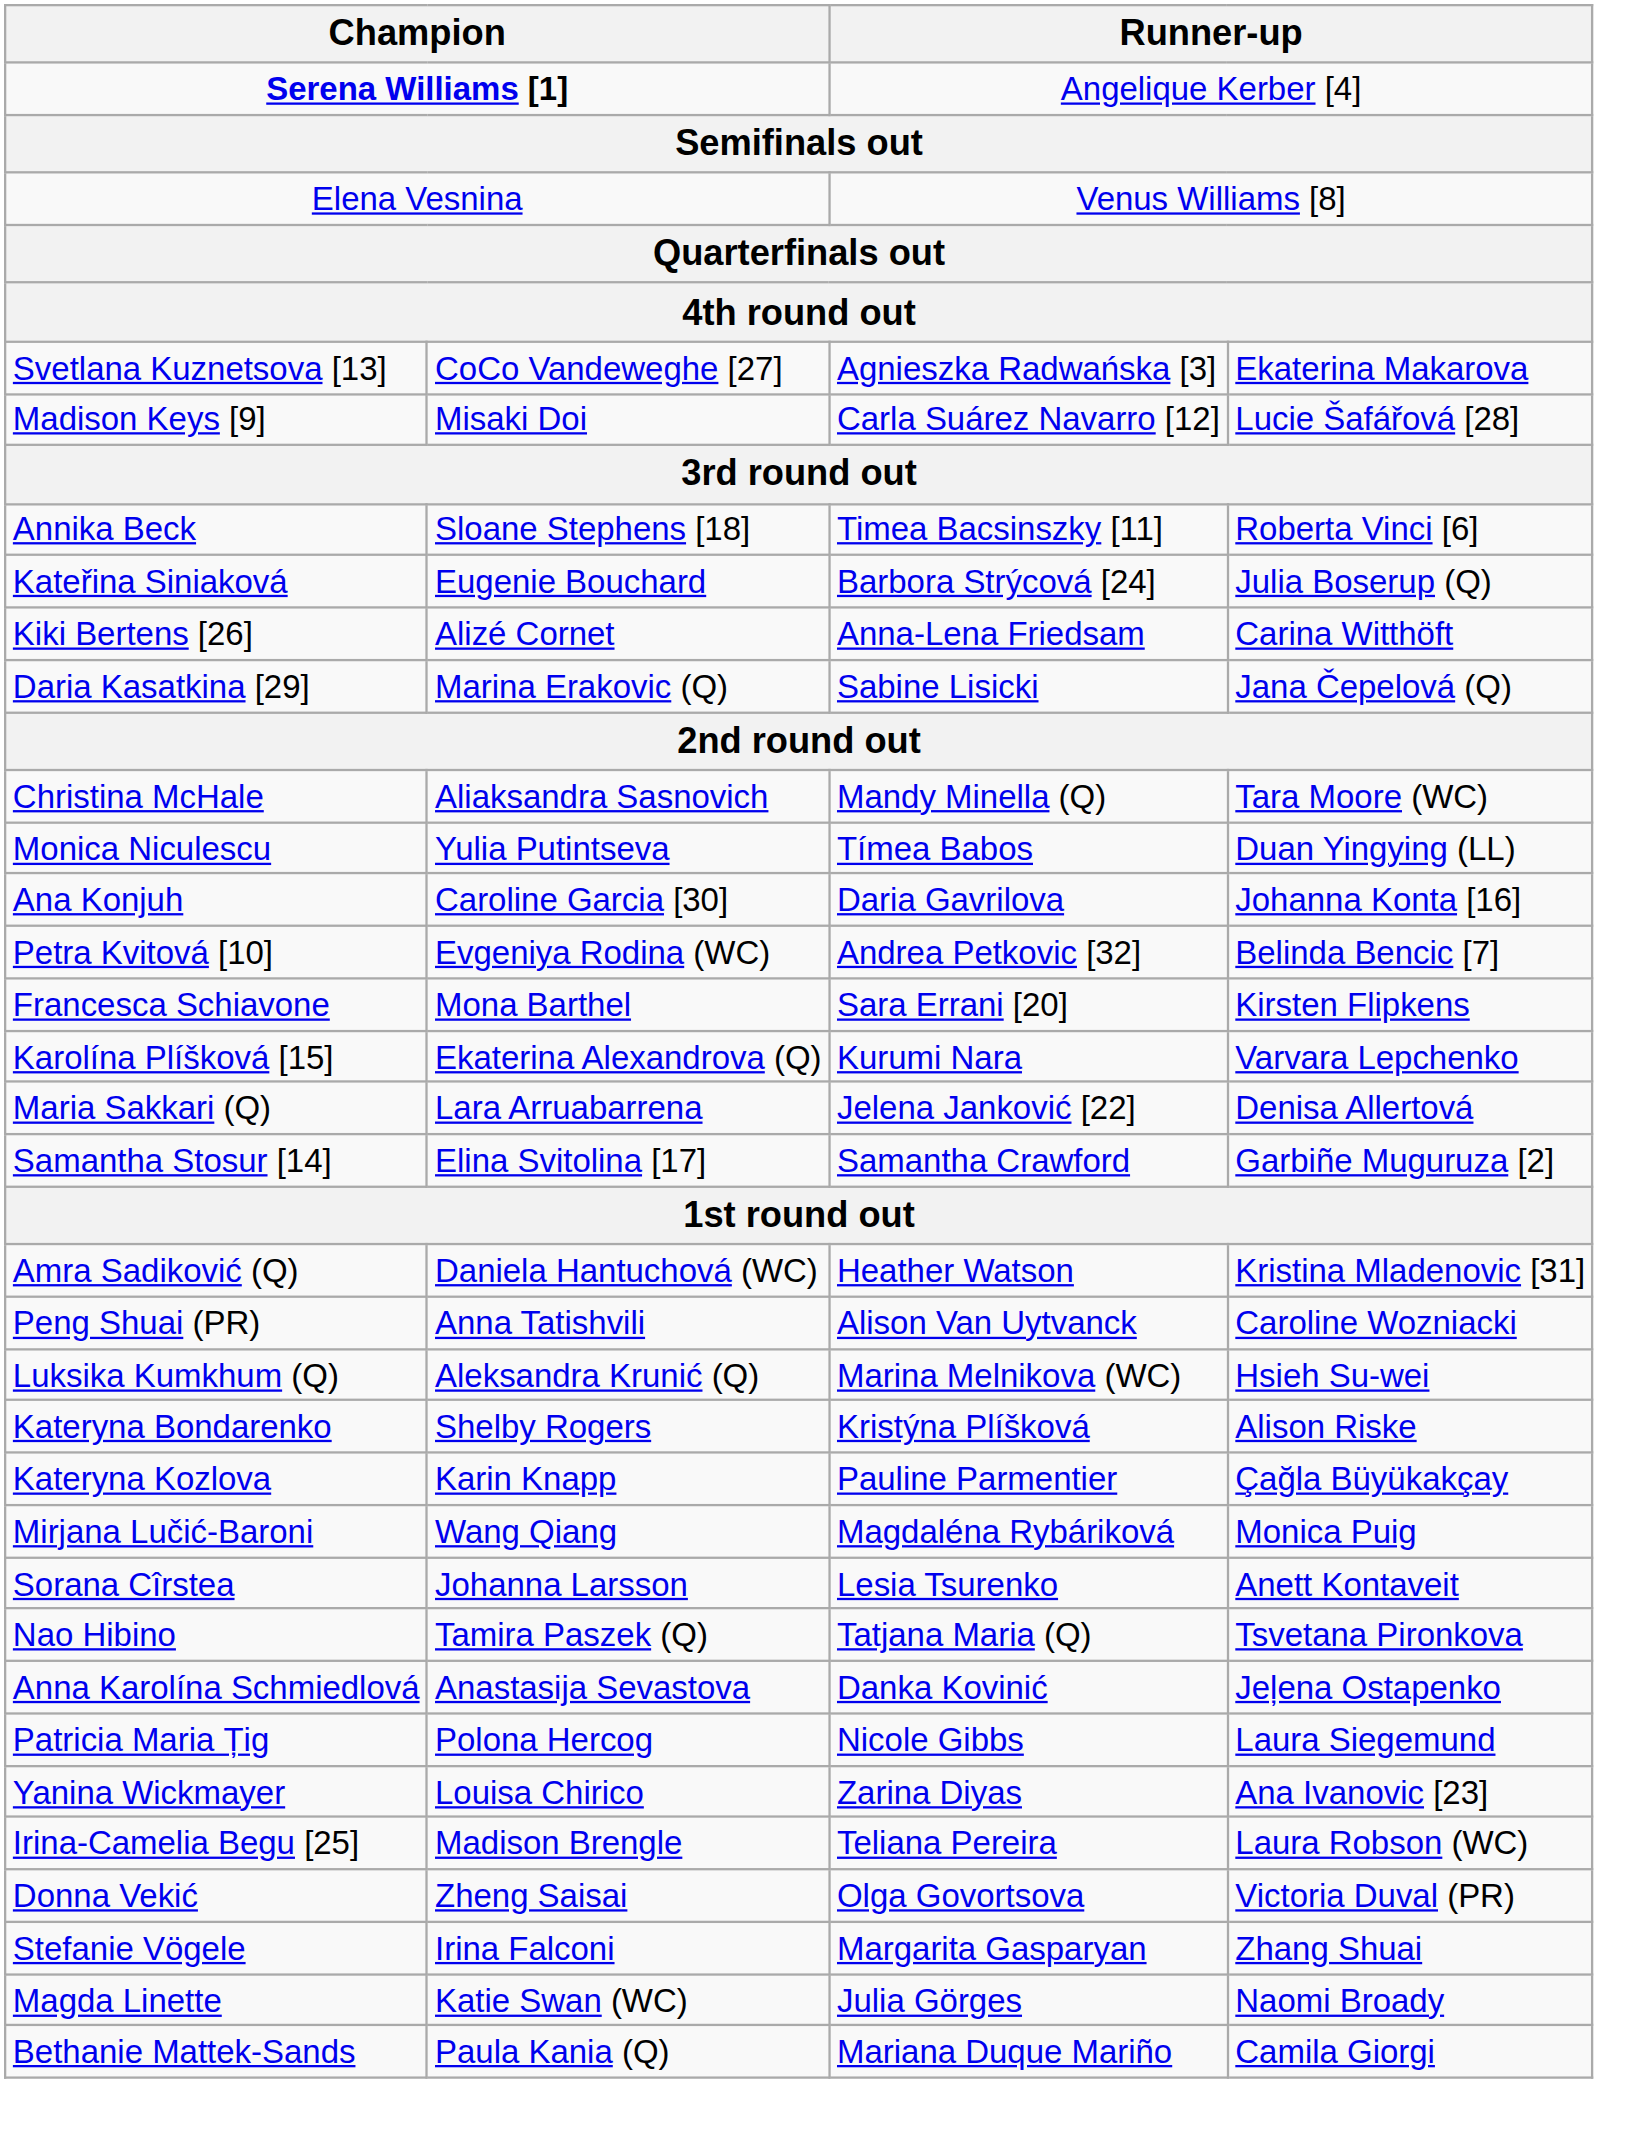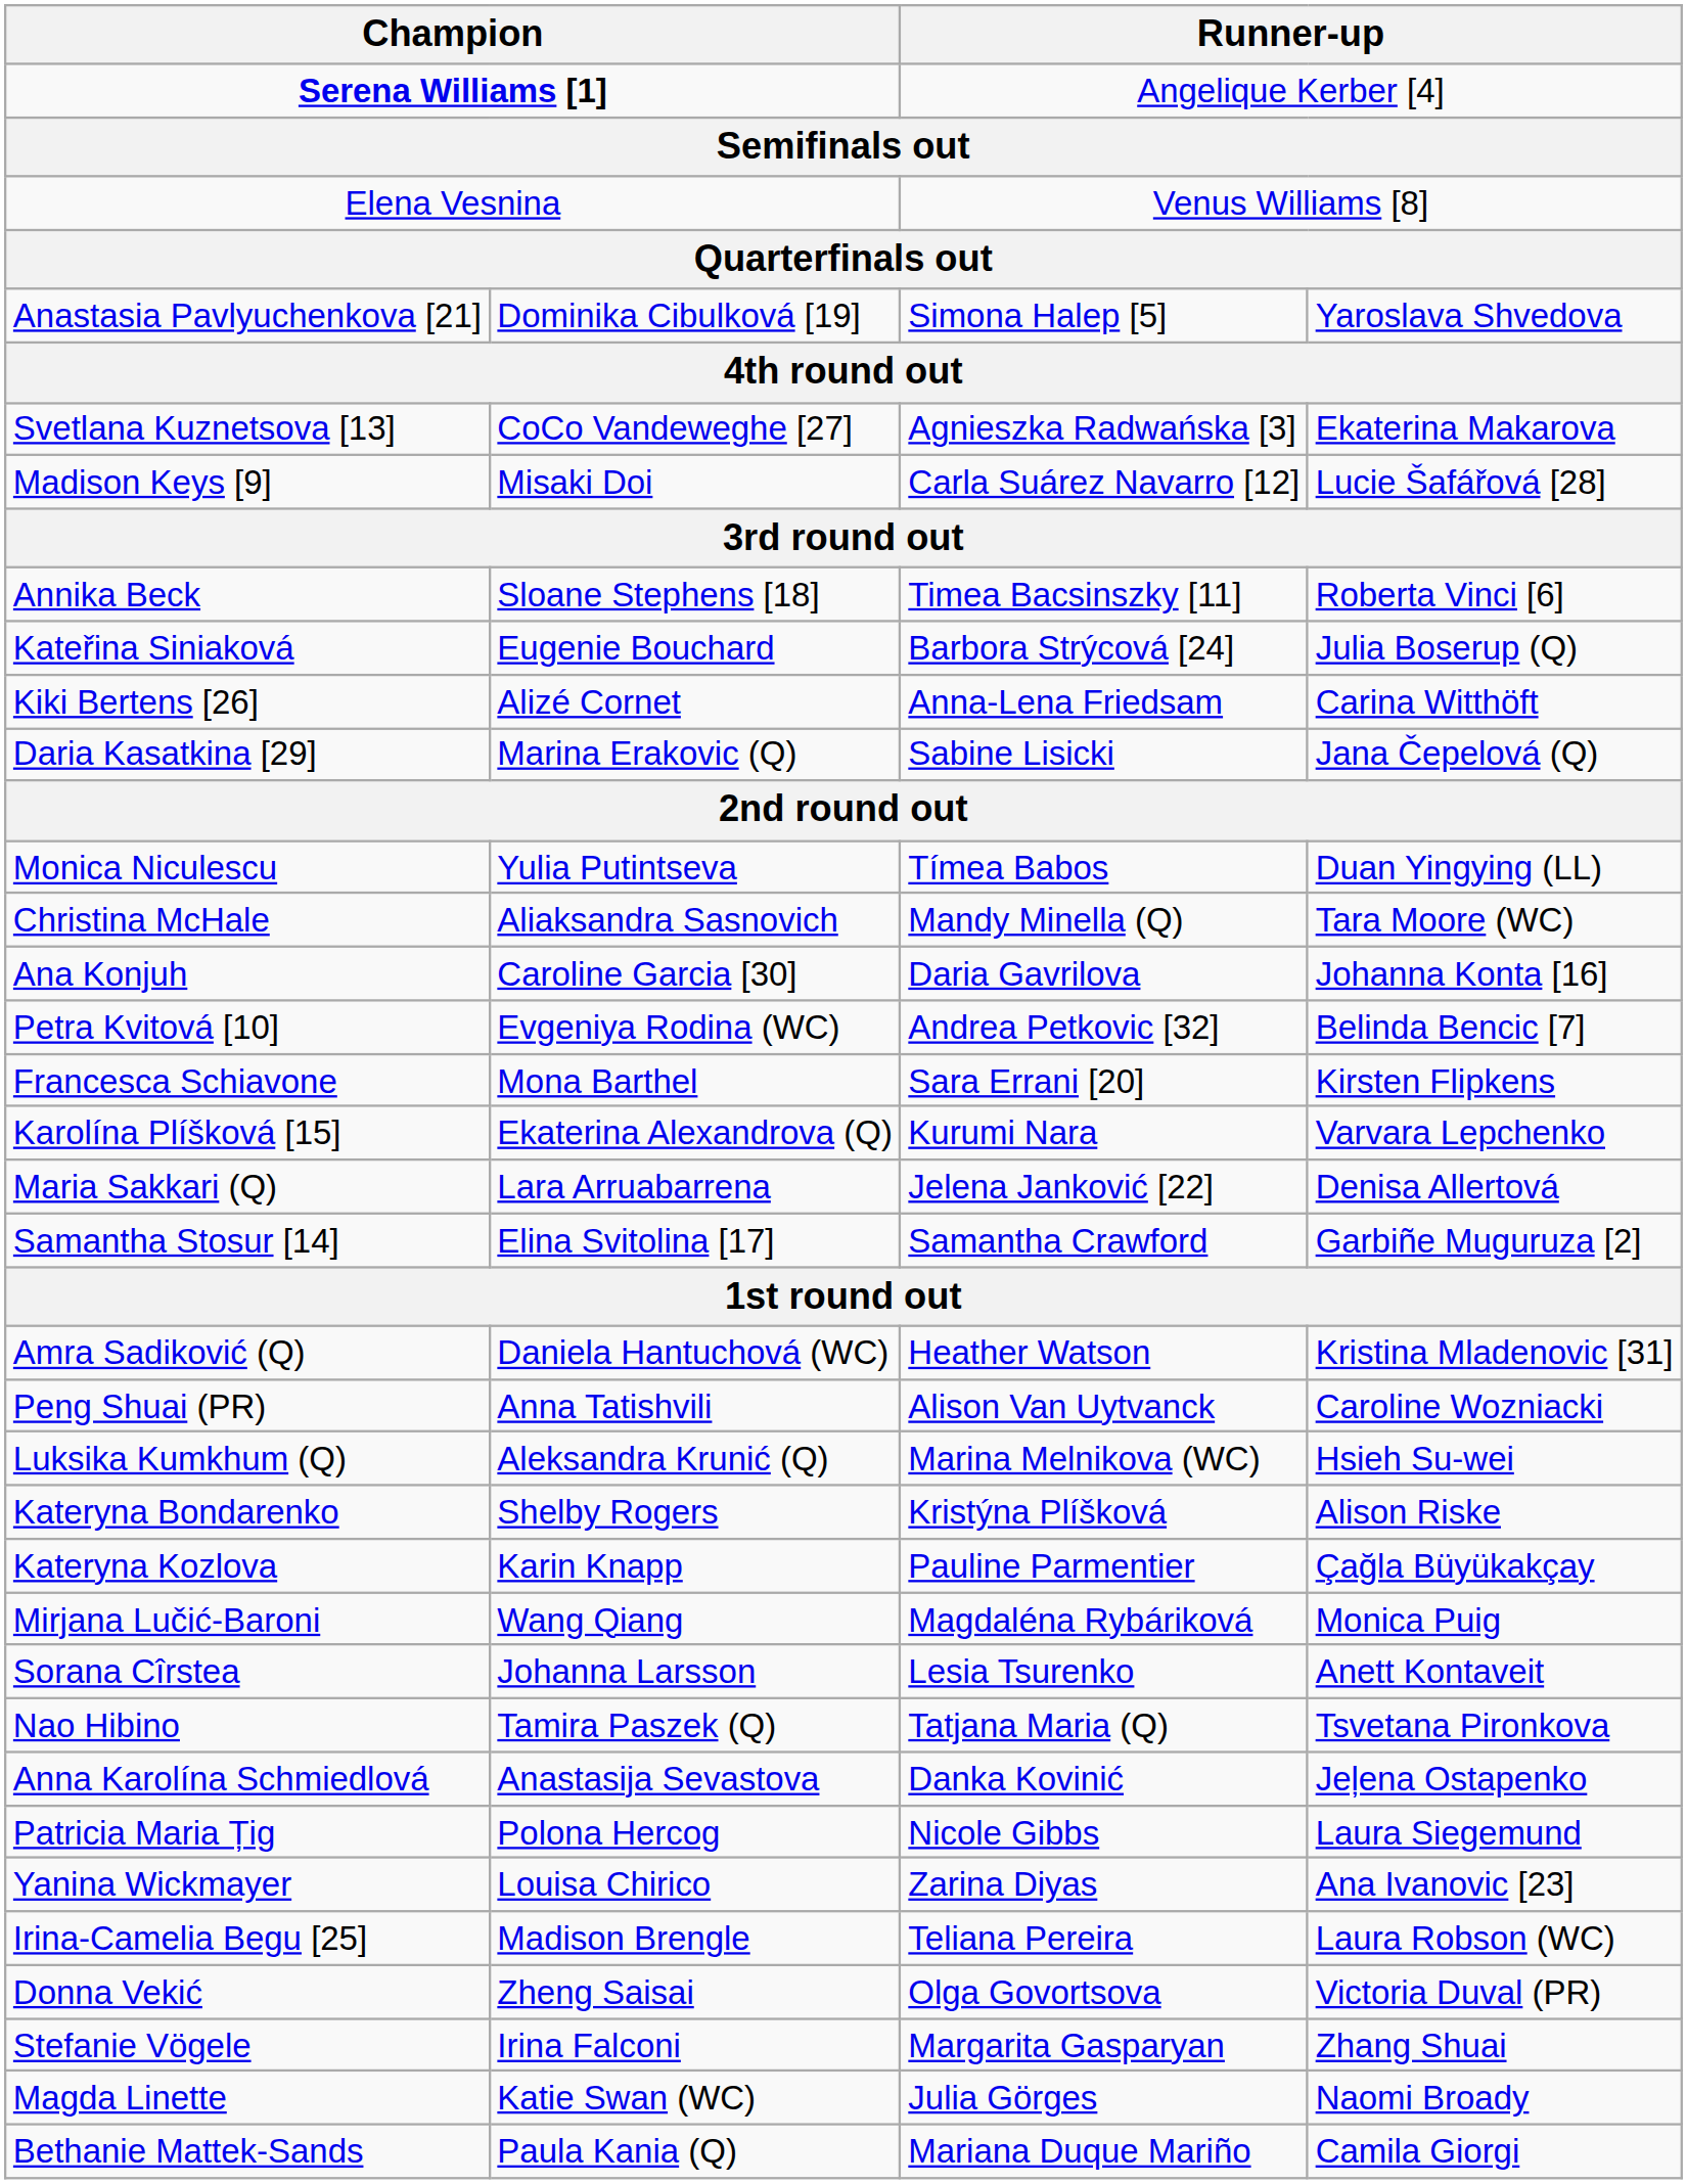+ row: Anastasia Pavlyuchenkova [21] | Dominika Cibulková [19] | Simona Halep [5] | Yaroslava Shvedova
rows swapped: Christina McHale <-> Monica Niculescu
